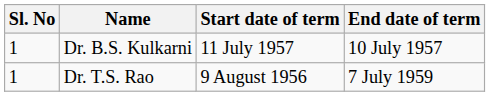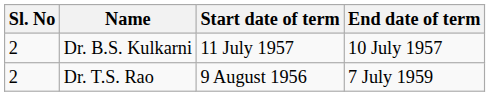Dr. B.S. Kulkarni | Sl. No: 1 -> 2
Dr. T.S. Rao | Sl. No: 1 -> 2
